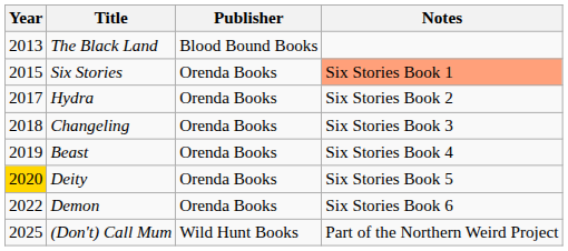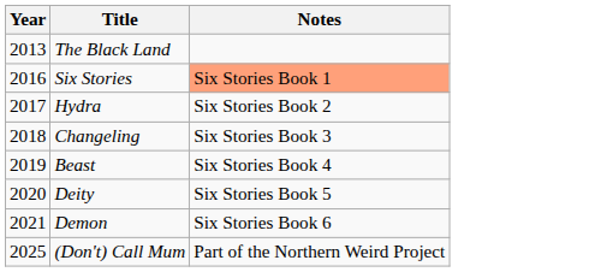- column: Publisher | Blood Bound Books | Orenda Books | Orenda Books | Orenda Books | Orenda Books | Orenda Books | Orenda Books | Wild Hunt Books
Six Stories | Year: 2015 -> 2016
Deity | Year: gold background -> no background
Demon | Year: 2022 -> 2021
